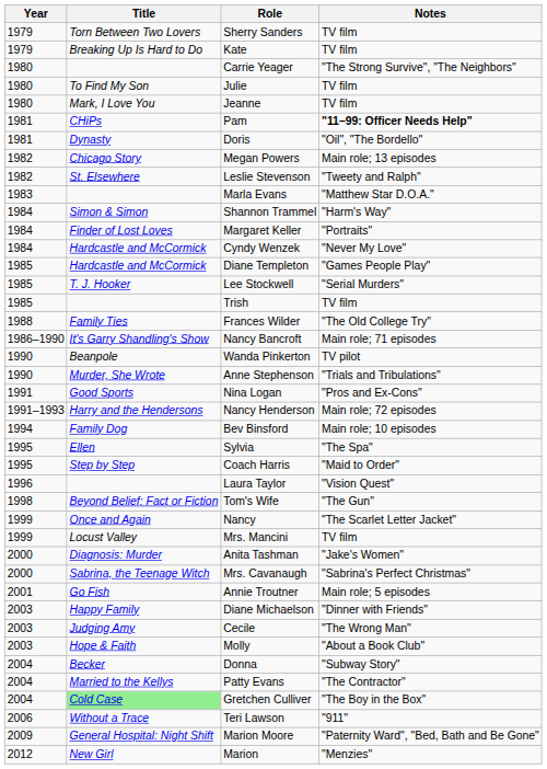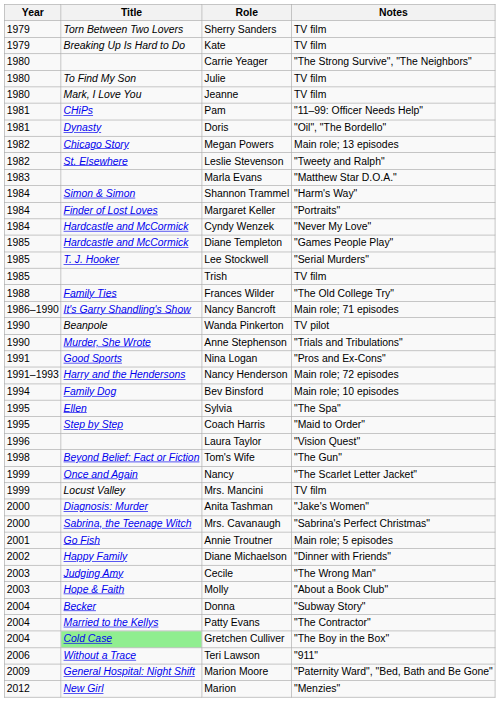Pam | Notes: bold -> normal
Diane Michaelson | Year: 2003 -> 2002
